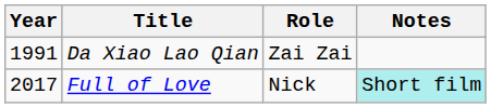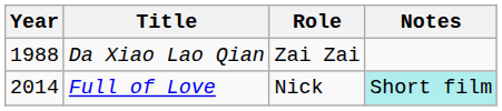Da Xiao Lao Qian | Year: 1991 -> 1988
Full of Love | Year: 2017 -> 2014
